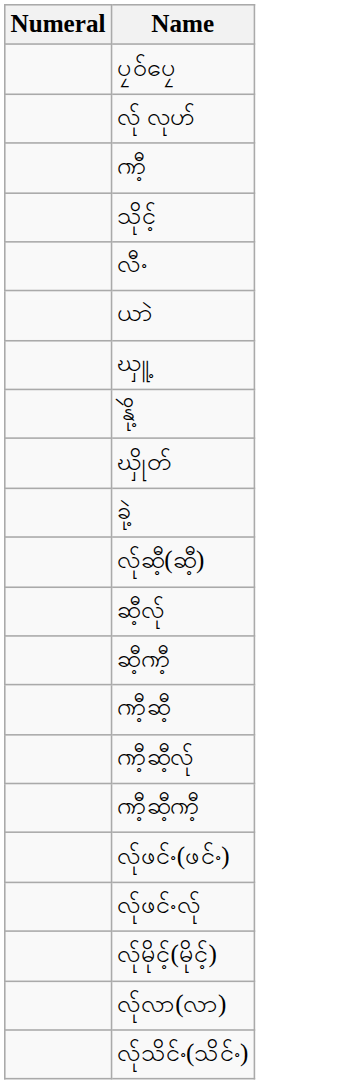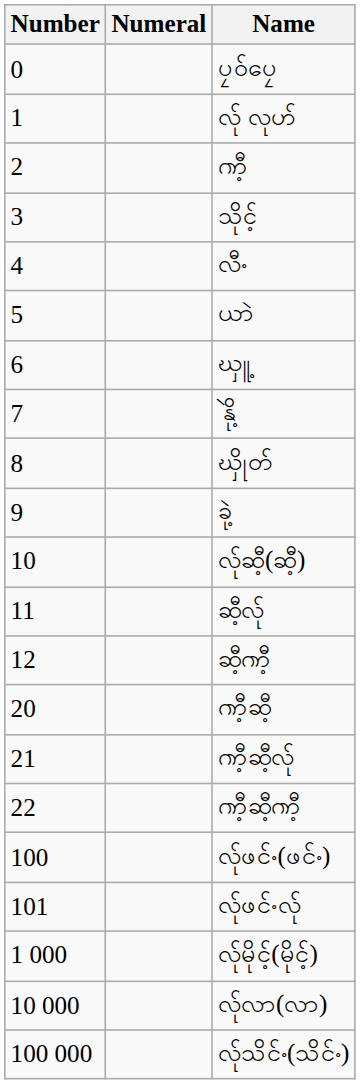+ column: Number | 0 | 1 | 2 | 3 | 4 | 5 | 6 | 7 | 8 | 9 | 10 | 11 | 12 | 20 | 21 | 22 | 100 | 101 | 1 000 | 10 000 | 100 000
